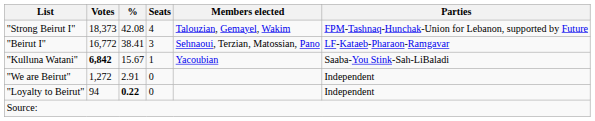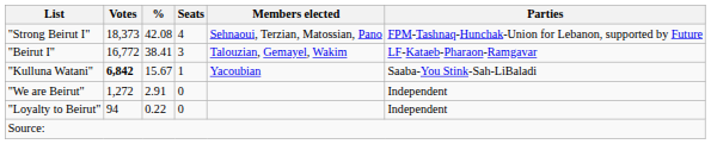"Strong Beirut I" | Members elected: Talouzian, Gemayel, Wakim -> Sehnaoui, Terzian, Matossian, Pano
"Beirut I" | Members elected: Sehnaoui, Terzian, Matossian, Pano -> Talouzian, Gemayel, Wakim
"Loyalty to Beirut" | %: bold -> normal
